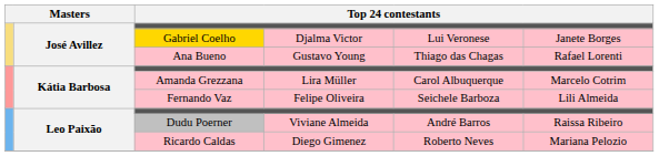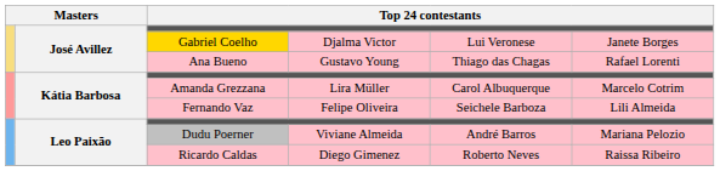Dudu Poerner | column 6: Raissa Ribeiro -> Mariana Pelozio
Ricardo Caldas | column 6: Mariana Pelozio -> Raissa Ribeiro
